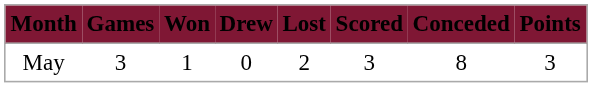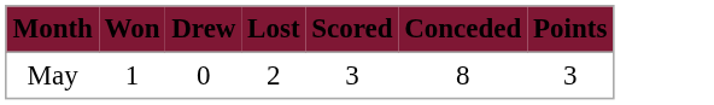- column: Games | 3
